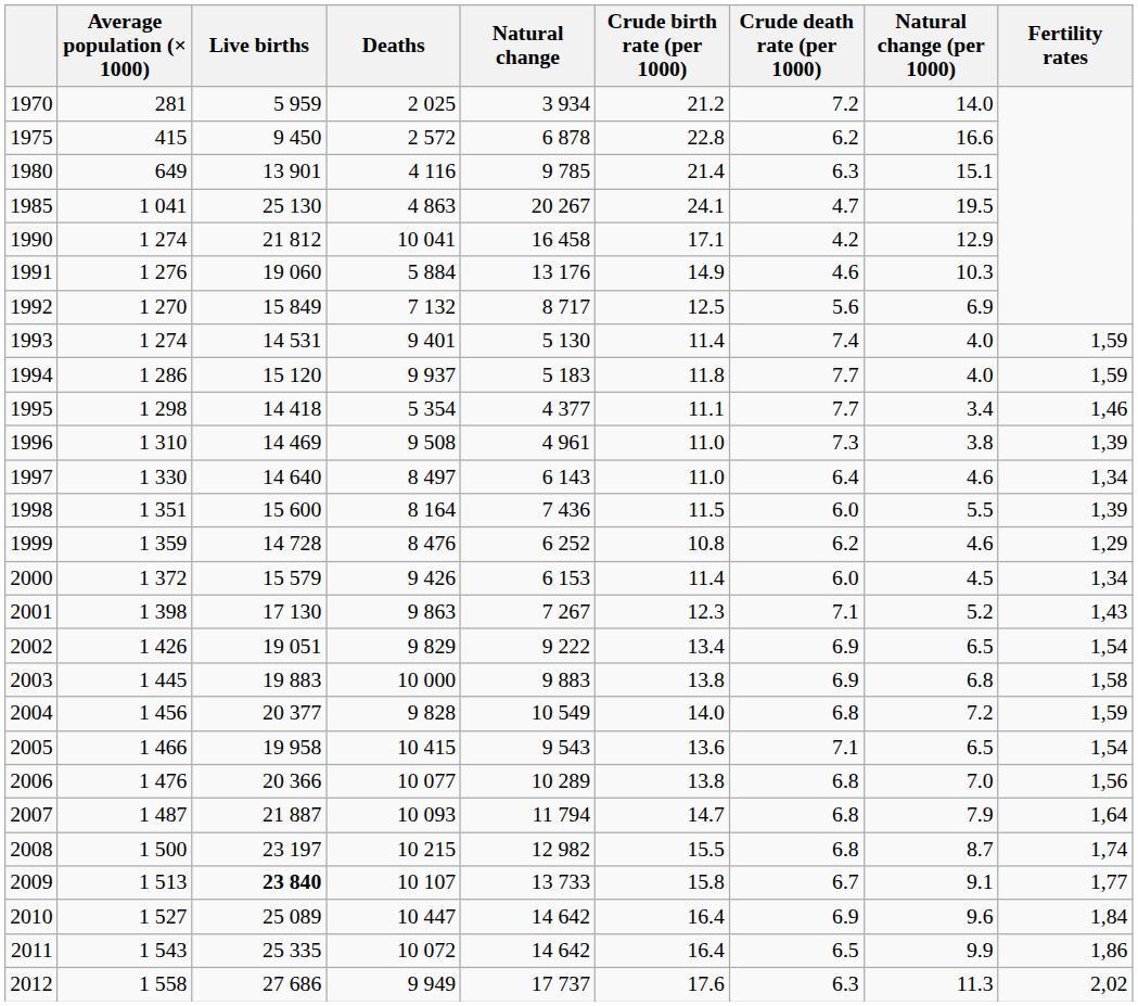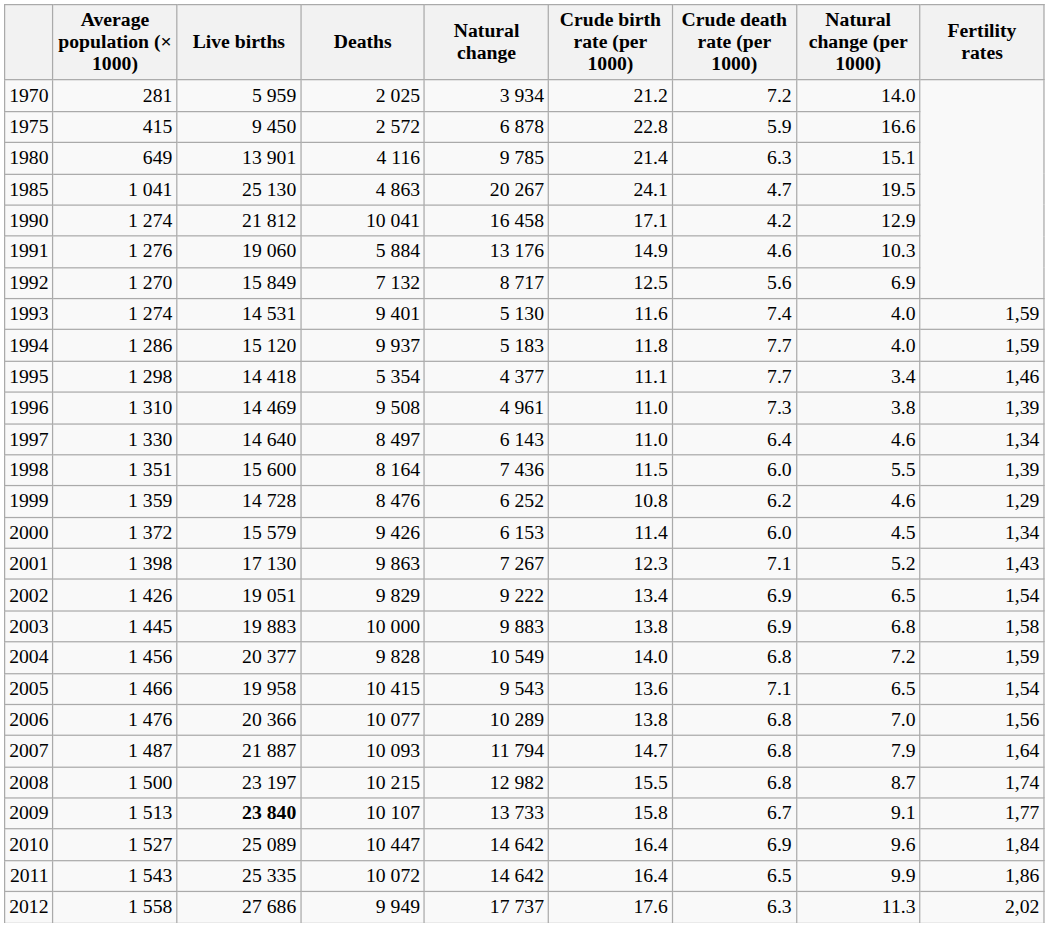1975 | Crude death rate (per 1000): 6.2 -> 5.9
1993 | Crude birth rate (per 1000): 11.4 -> 11.6
